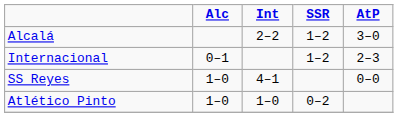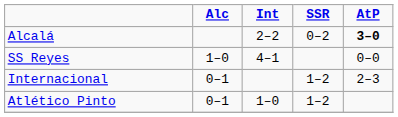Alcalá | SSR: 1–2 -> 0–2
Alcalá | AtP: normal -> bold
rows swapped: Internacional <-> SS Reyes
Atlético Pinto | Alc: 1–0 -> 0–1
Atlético Pinto | SSR: 0–2 -> 1–2
